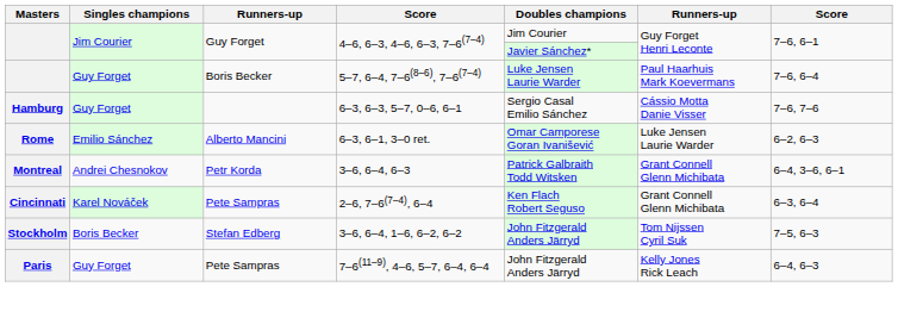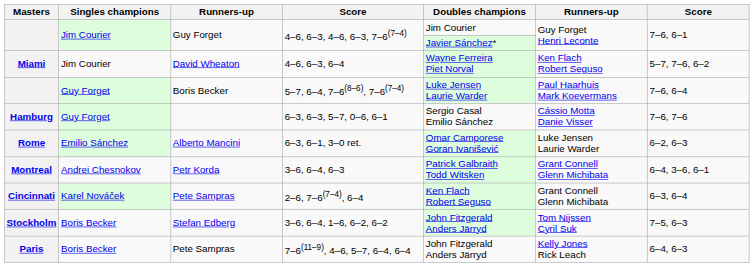+ row: Miami | Jim Courier | David Wheaton | 4–6, 6–3, 6–4 | Wayne Ferreira Piet Norval | Ken Flach Robert Seguso | 5–7, 7–6, 6–2
7–6(11–9), 4–6, 5–7, 6–4, 6–4 | Singles champions: Guy Forget -> Boris Becker
